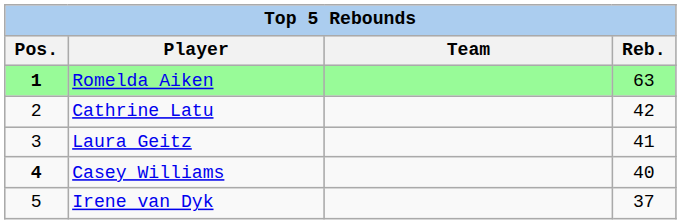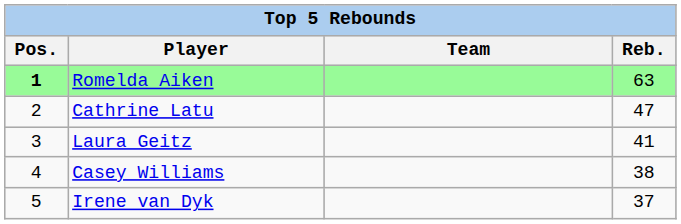Cathrine Latu | Reb.: 42 -> 47
Casey Williams | Pos.: bold -> normal
Casey Williams | Reb.: 40 -> 38
